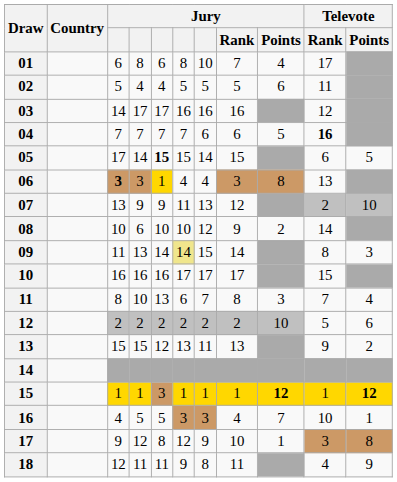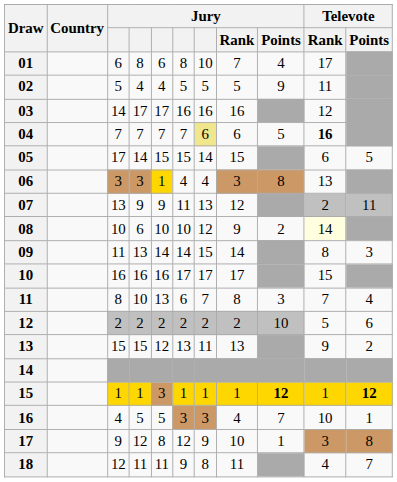02 | Jury / Points: 6 -> 9
04 | column 7: no background -> khaki background
05 | column 5: bold -> normal
06 | column 3: bold -> normal
07 | Televote / Points: 10 -> 11
08 | Televote / Rank: no background -> lightyellow background
09 | column 6: khaki background -> no background
18 | Televote / Points: 9 -> 7
